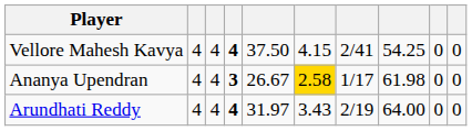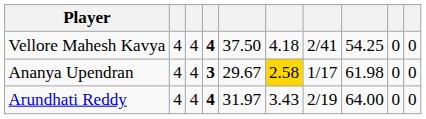Vellore Mahesh Kavya | column 6: 4.15 -> 4.18
Ananya Upendran | column 5: 26.67 -> 29.67
